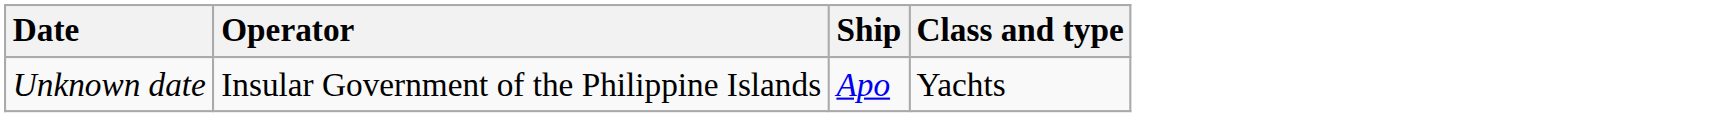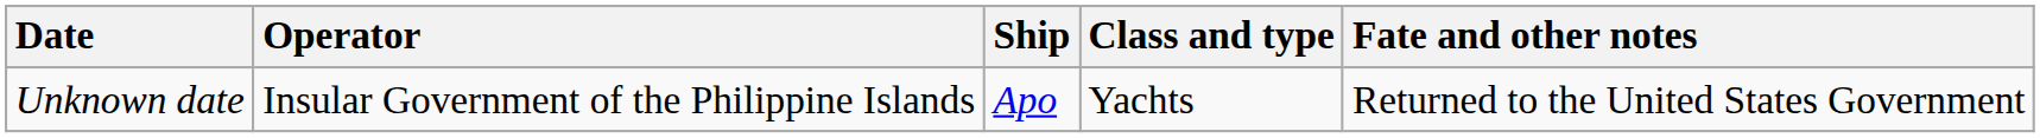+ column: Fate and other notes | Returned to the United States Government
